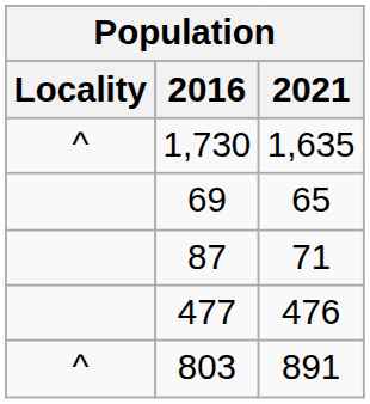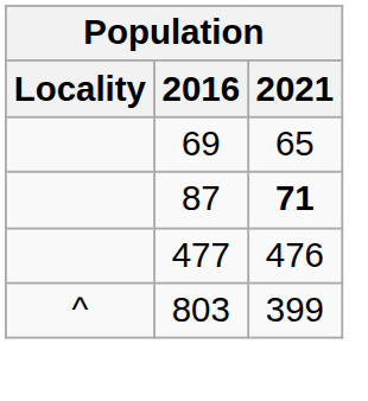- row: ^ | 1,730 | 1,635
87 | 2021: normal -> bold
803 | 2021: 891 -> 399
